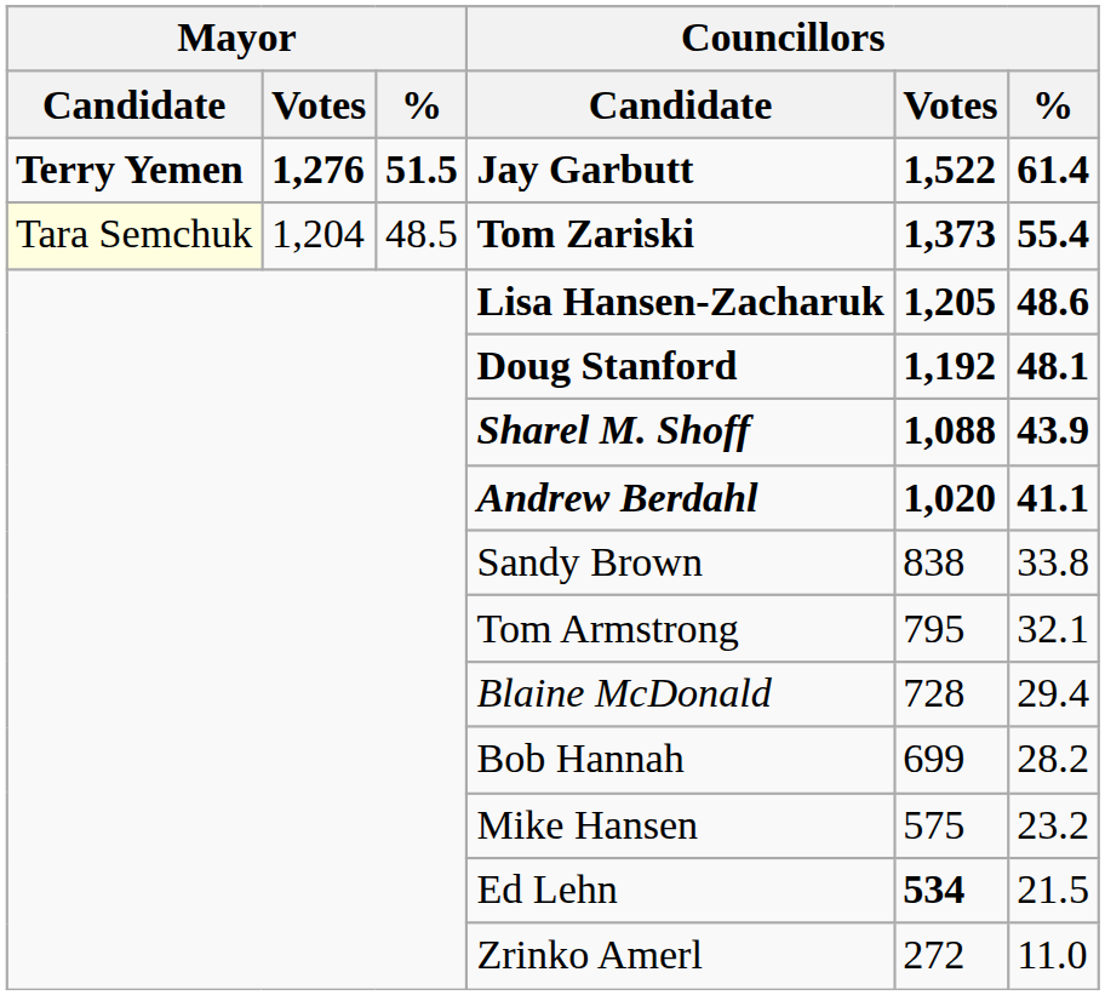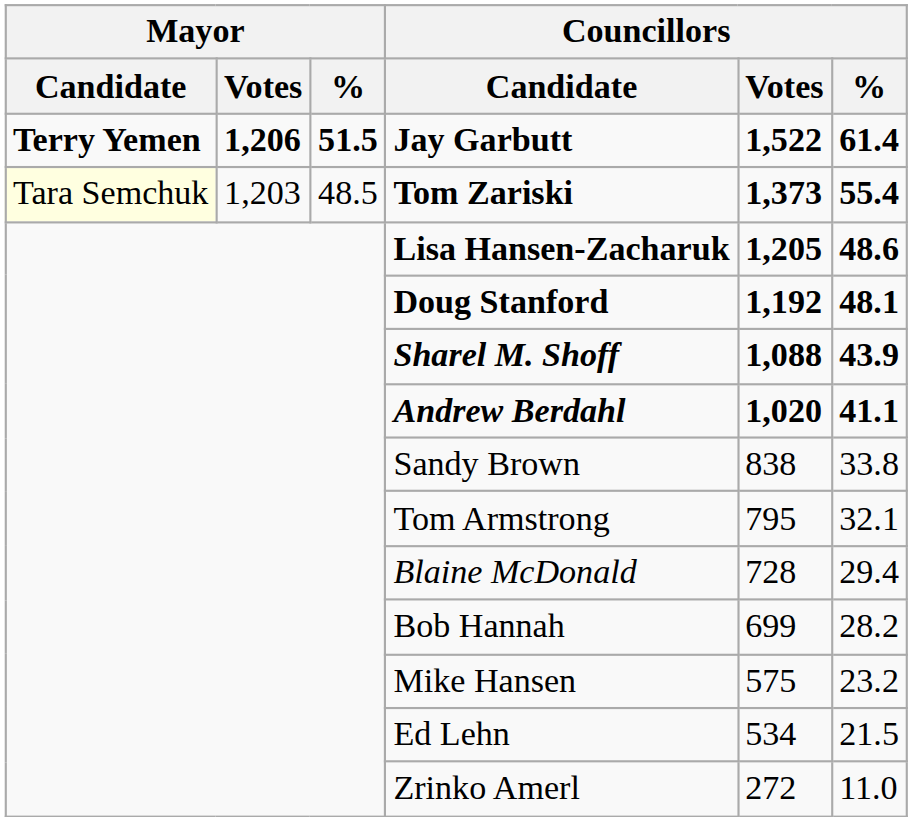Jay Garbutt | Mayor / Votes: 1,276 -> 1,206
Tom Zariski | Mayor / Votes: 1,204 -> 1,203
Ed Lehn | Councillors / Votes: bold -> normal
